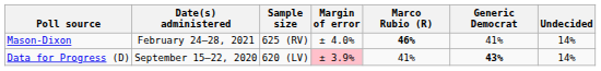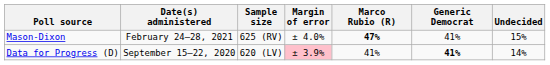Mason-Dixon | Marco Rubio (R): 46% -> 47%
Mason-Dixon | Undecided: 14% -> 15%
Data for Progress (D) | Generic Democrat: 43% -> 41%
